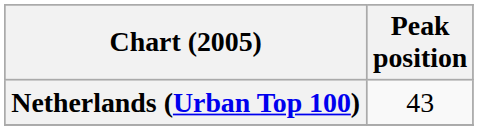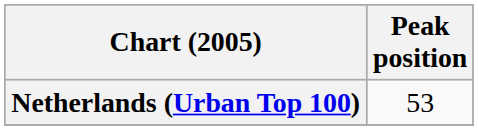Netherlands (Urban Top 100) | Peak position: 43 -> 53
